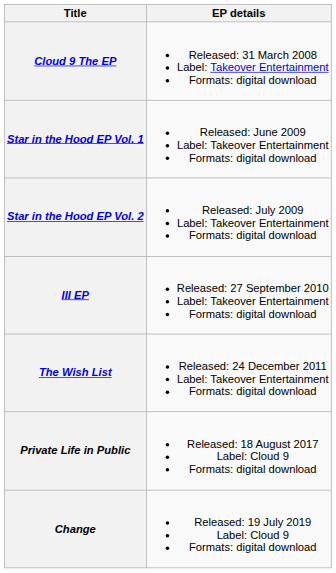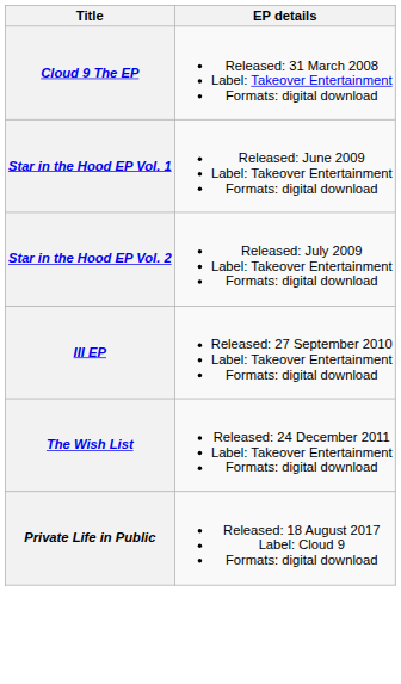- row: Change | Released: 19 July 2019 Label: Cloud 9 Formats: digital download
